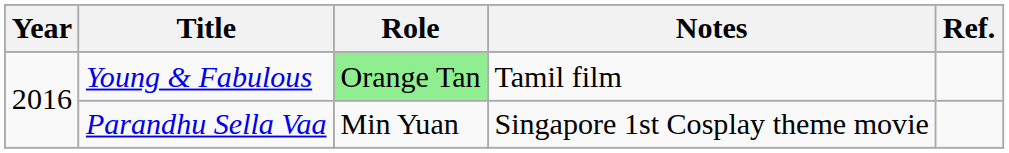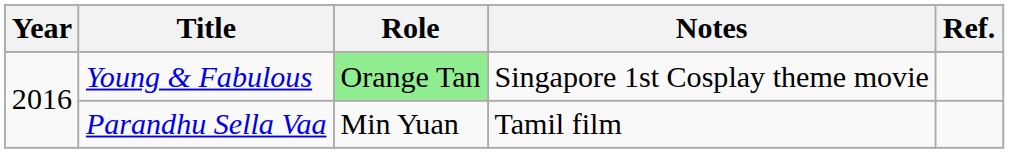Young & Fabulous | Notes: Tamil film -> Singapore 1st Cosplay theme movie
Parandhu Sella Vaa | Notes: Singapore 1st Cosplay theme movie -> Tamil film
